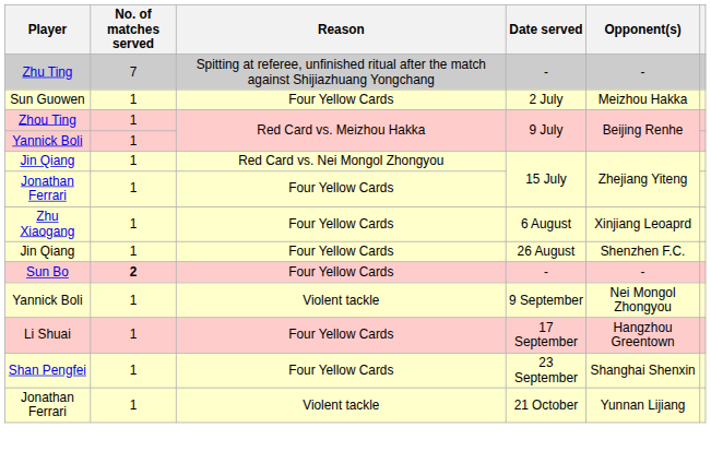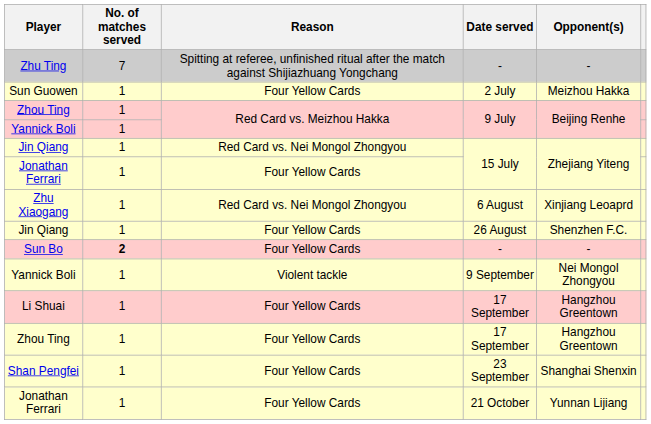Zhu Xiaogang | Reason: Four Yellow Cards -> Red Card vs. Nei Mongol Zhongyou
+ row: Zhou Ting | 1 | Four Yellow Cards | 17 September | Hangzhou Greentown
Jonathan Ferrari / 21 October | Reason: Violent tackle -> Four Yellow Cards
